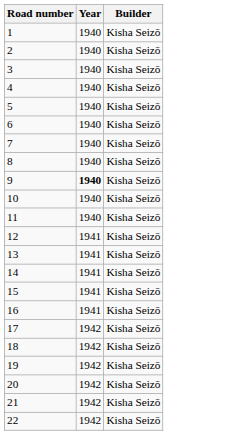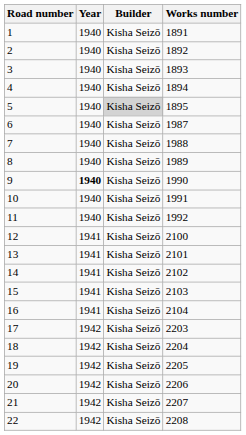+ column: Works number | 1891 | 1892 | 1893 | 1894 | 1895 | 1987 | 1988 | 1989 | 1990 | 1991 | 1992 | 2100 | 2101 | 2102 | 2103 | 2104 | 2203 | 2204 | 2205 | 2206 | 2207 | 2208
5 | Builder: no background -> lightgrey background
